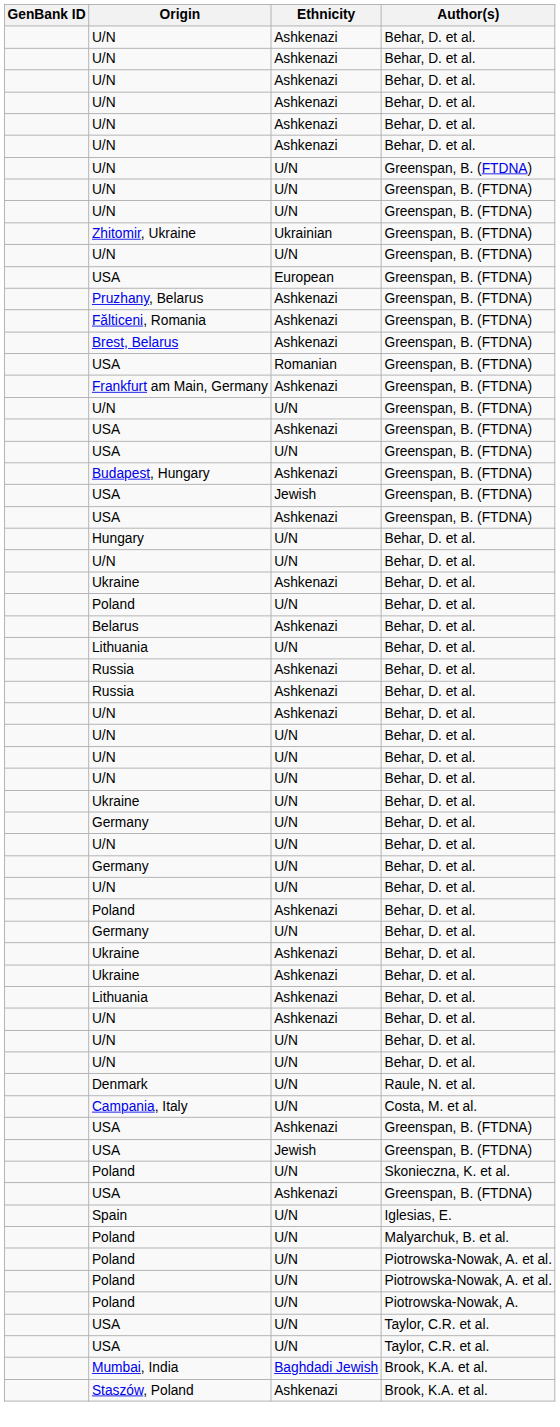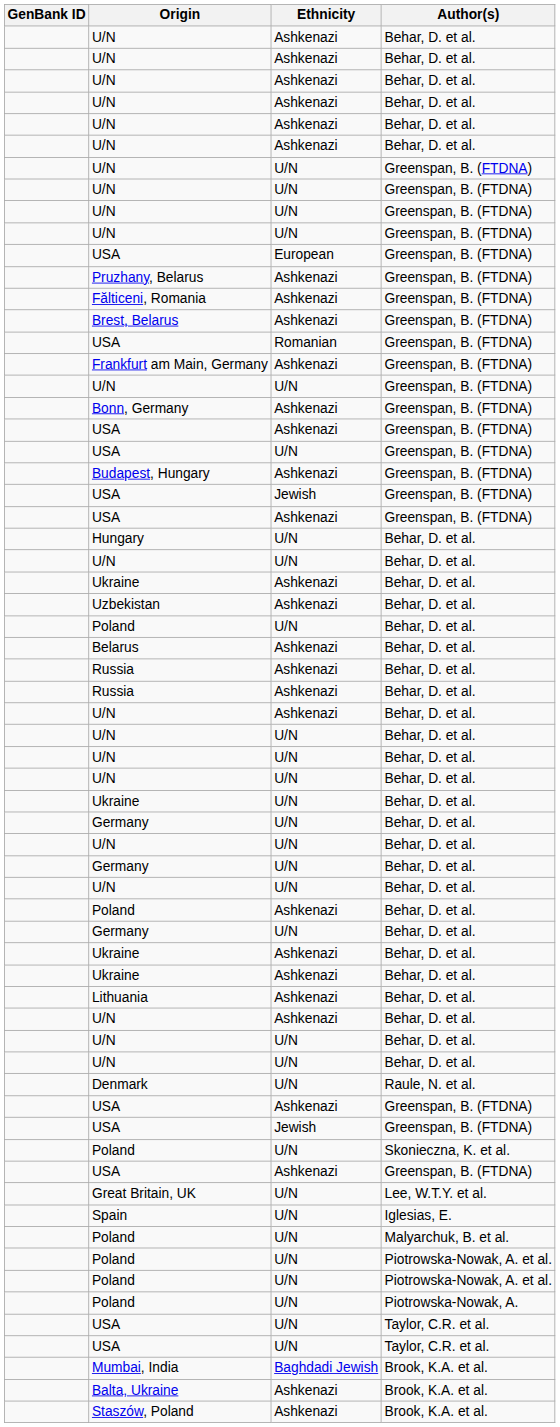- row: Zhitomir, Ukraine | Ukrainian | Greenspan, B. (FTDNA)
+ row: Bonn, Germany | Ashkenazi | Greenspan, B. (FTDNA)
+ row: Uzbekistan | Ashkenazi | Behar, D. et al.
- row: Lithuania | U/N | Behar, D. et al.
- row: Campania, Italy | U/N | Costa, M. et al.
+ row: Great Britain, UK | U/N | Lee, W.T.Y. et al.
+ row: Balta, Ukraine | Ashkenazi | Brook, K.A. et al.
